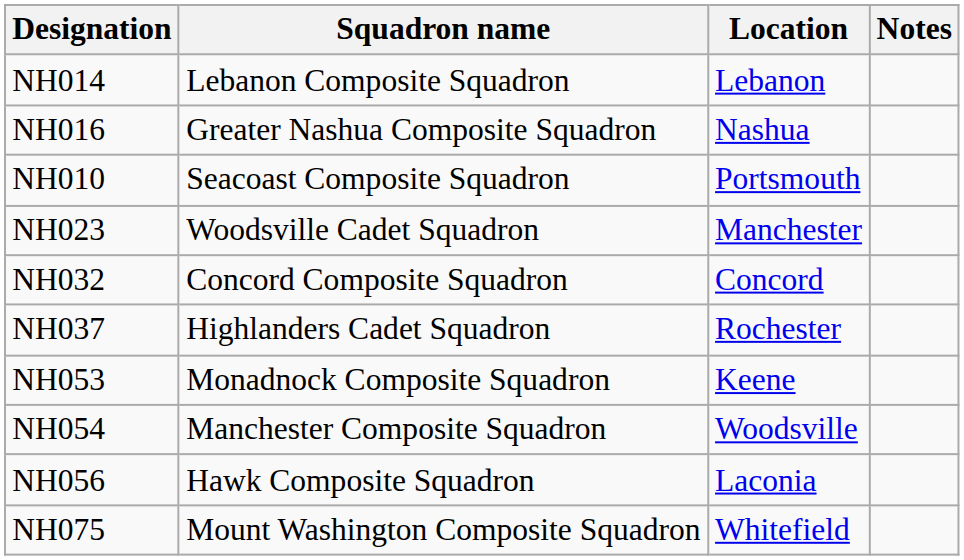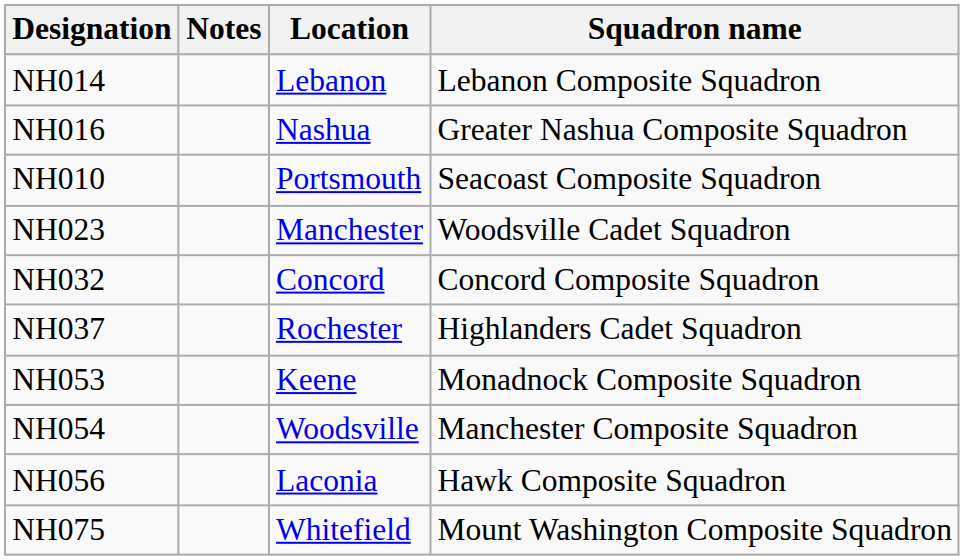columns swapped: Squadron name <-> Notes
